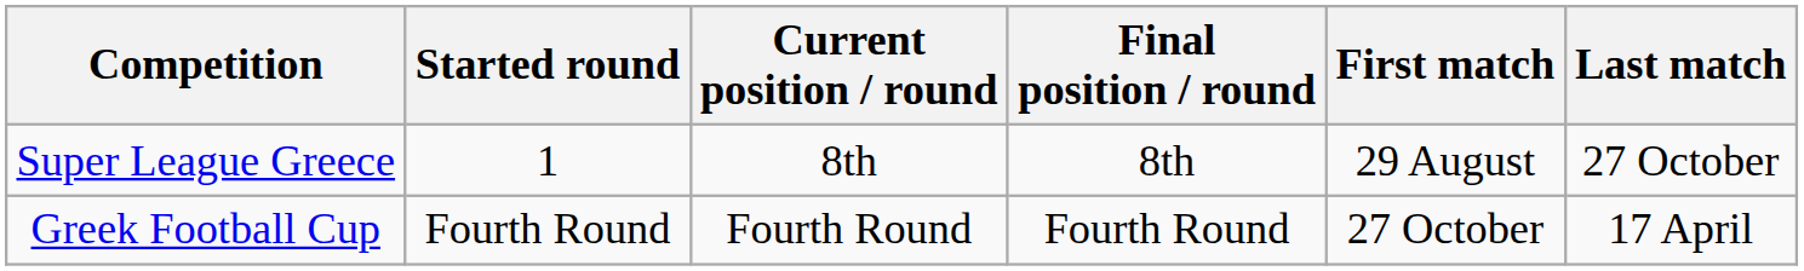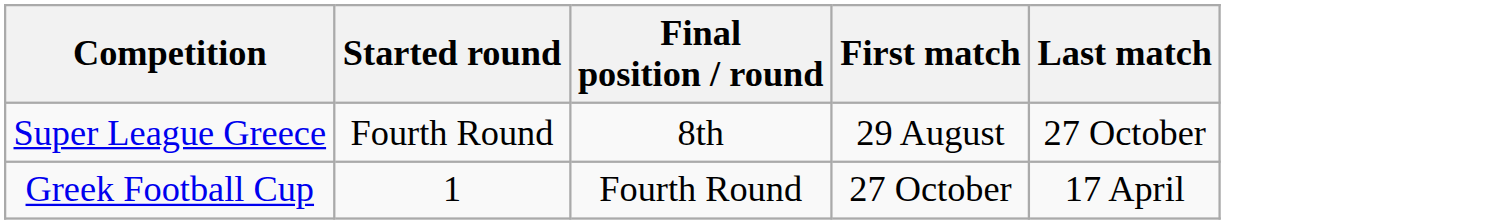- column: Current position / round | 8th | Fourth Round
Super League Greece | Started round: 1 -> Fourth Round
Greek Football Cup | Started round: Fourth Round -> 1
